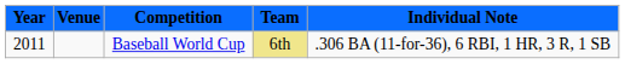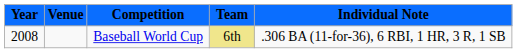Baseball World Cup | Year: 2011 -> 2008
